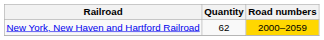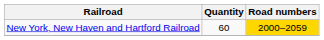New York, New Haven and Hartford Railroad | Quantity: 62 -> 60
